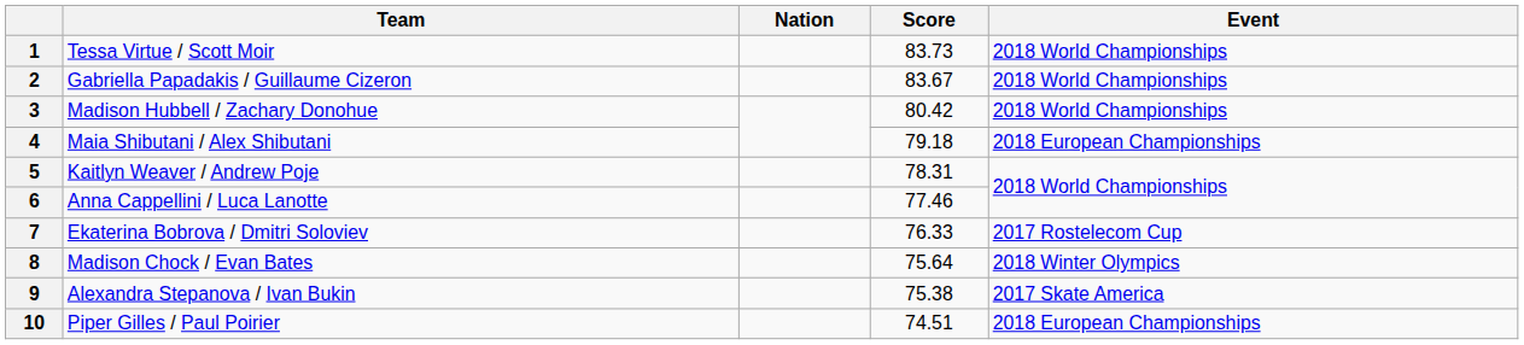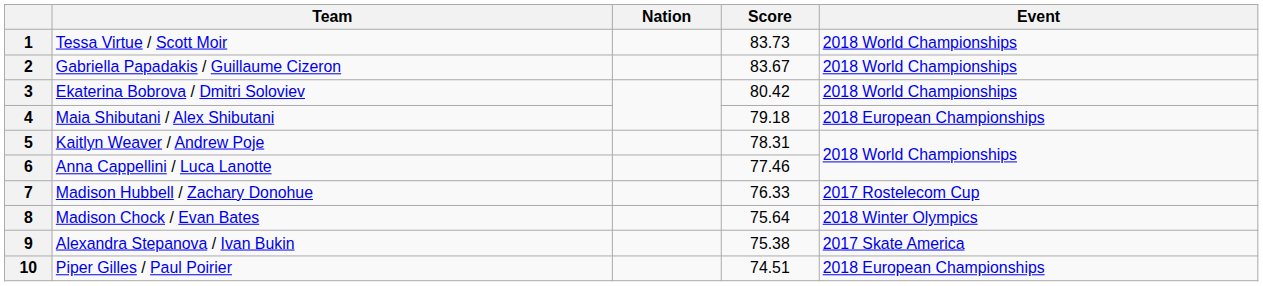3 | Team: Madison Hubbell / Zachary Donohue -> Ekaterina Bobrova / Dmitri Soloviev
7 | Team: Ekaterina Bobrova / Dmitri Soloviev -> Madison Hubbell / Zachary Donohue
